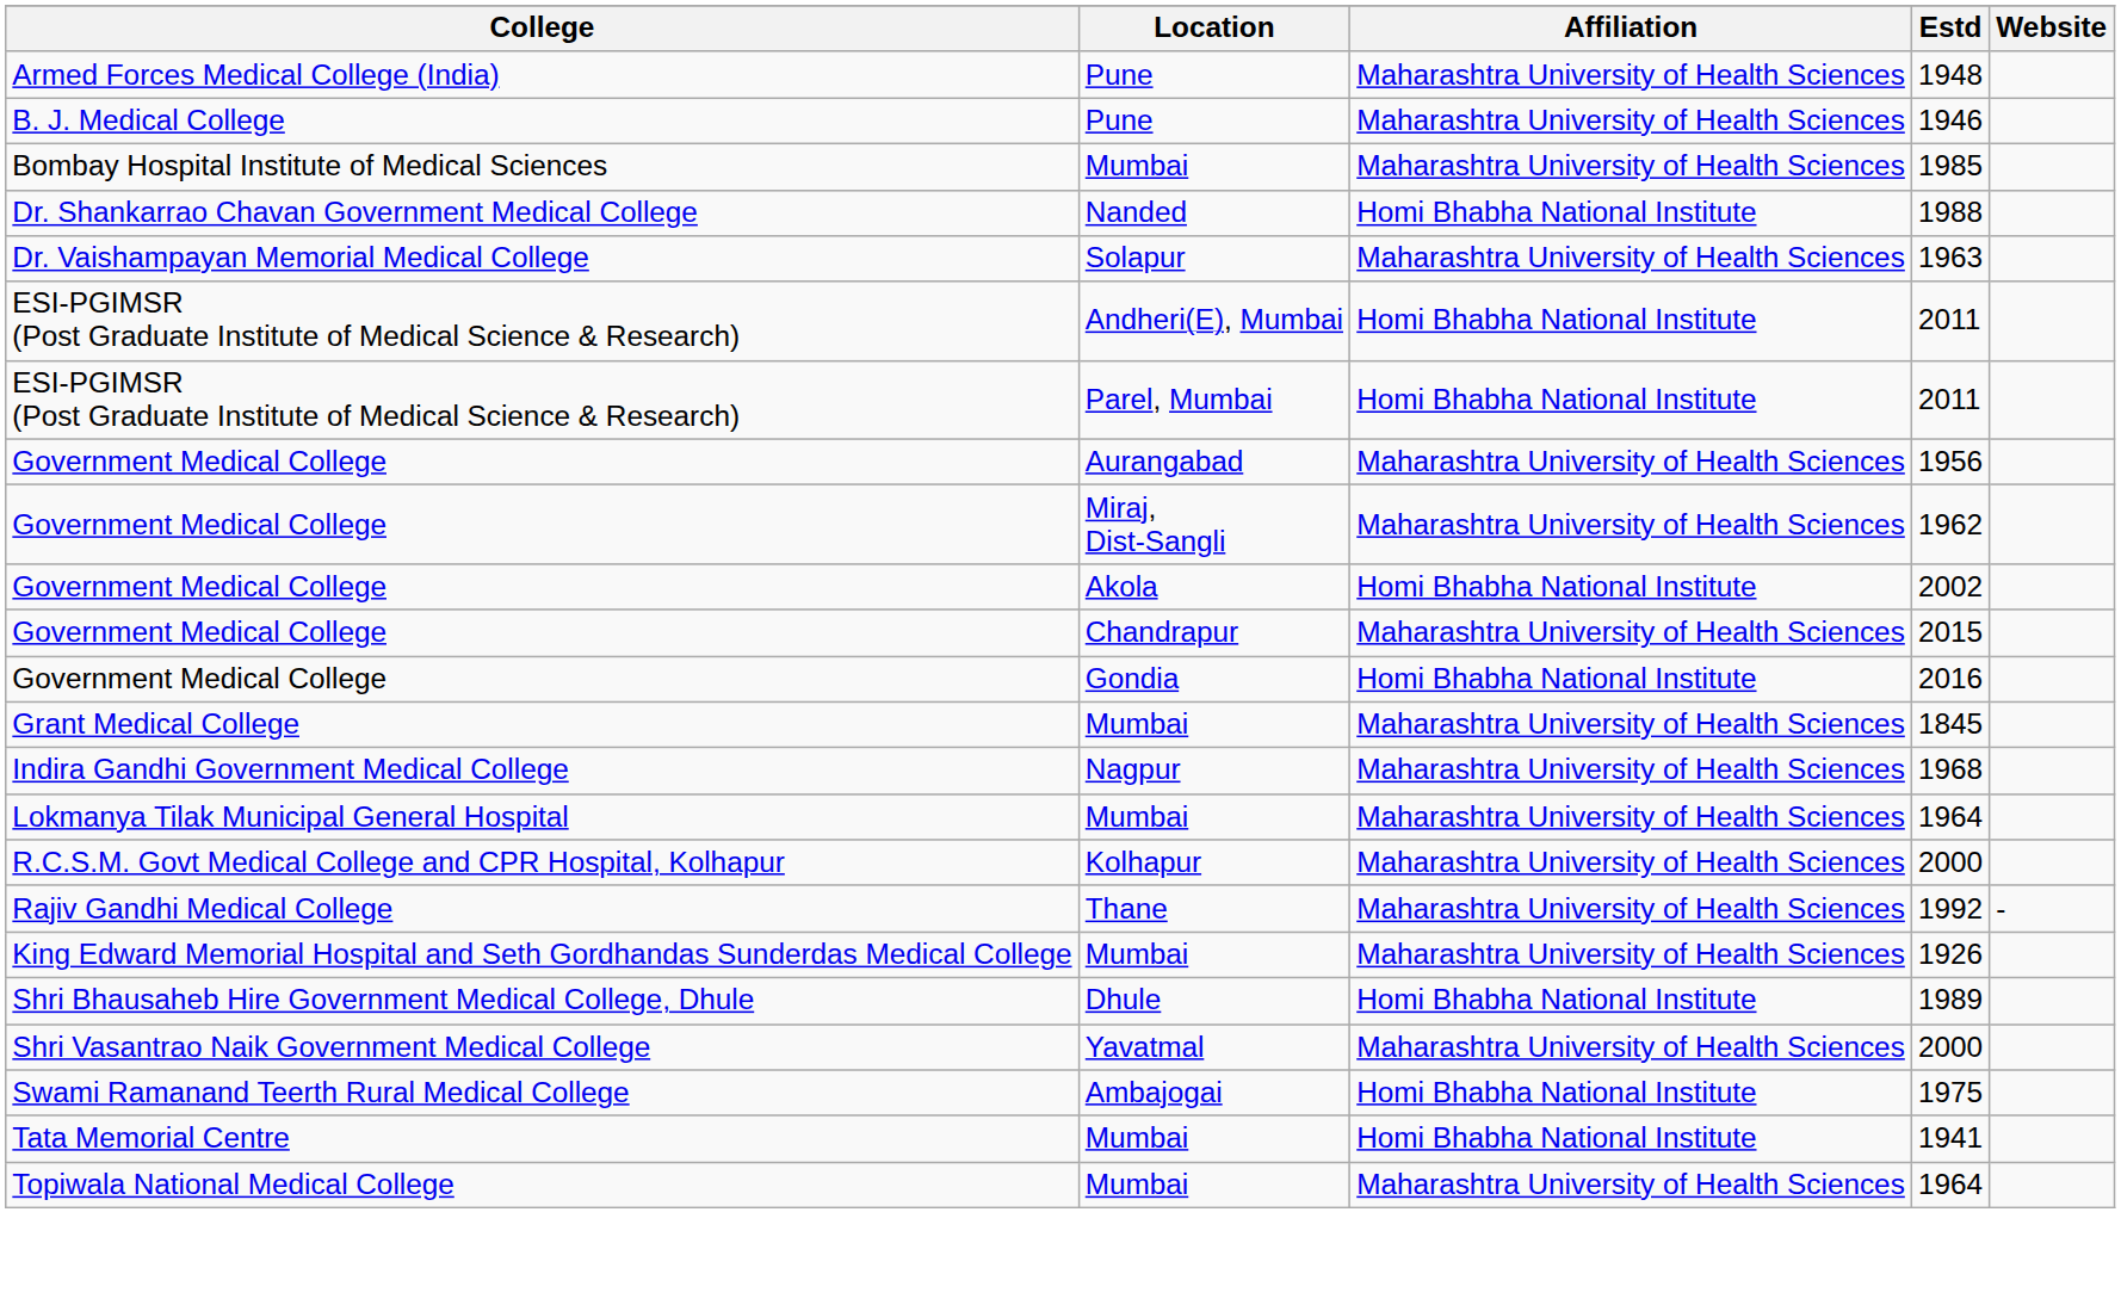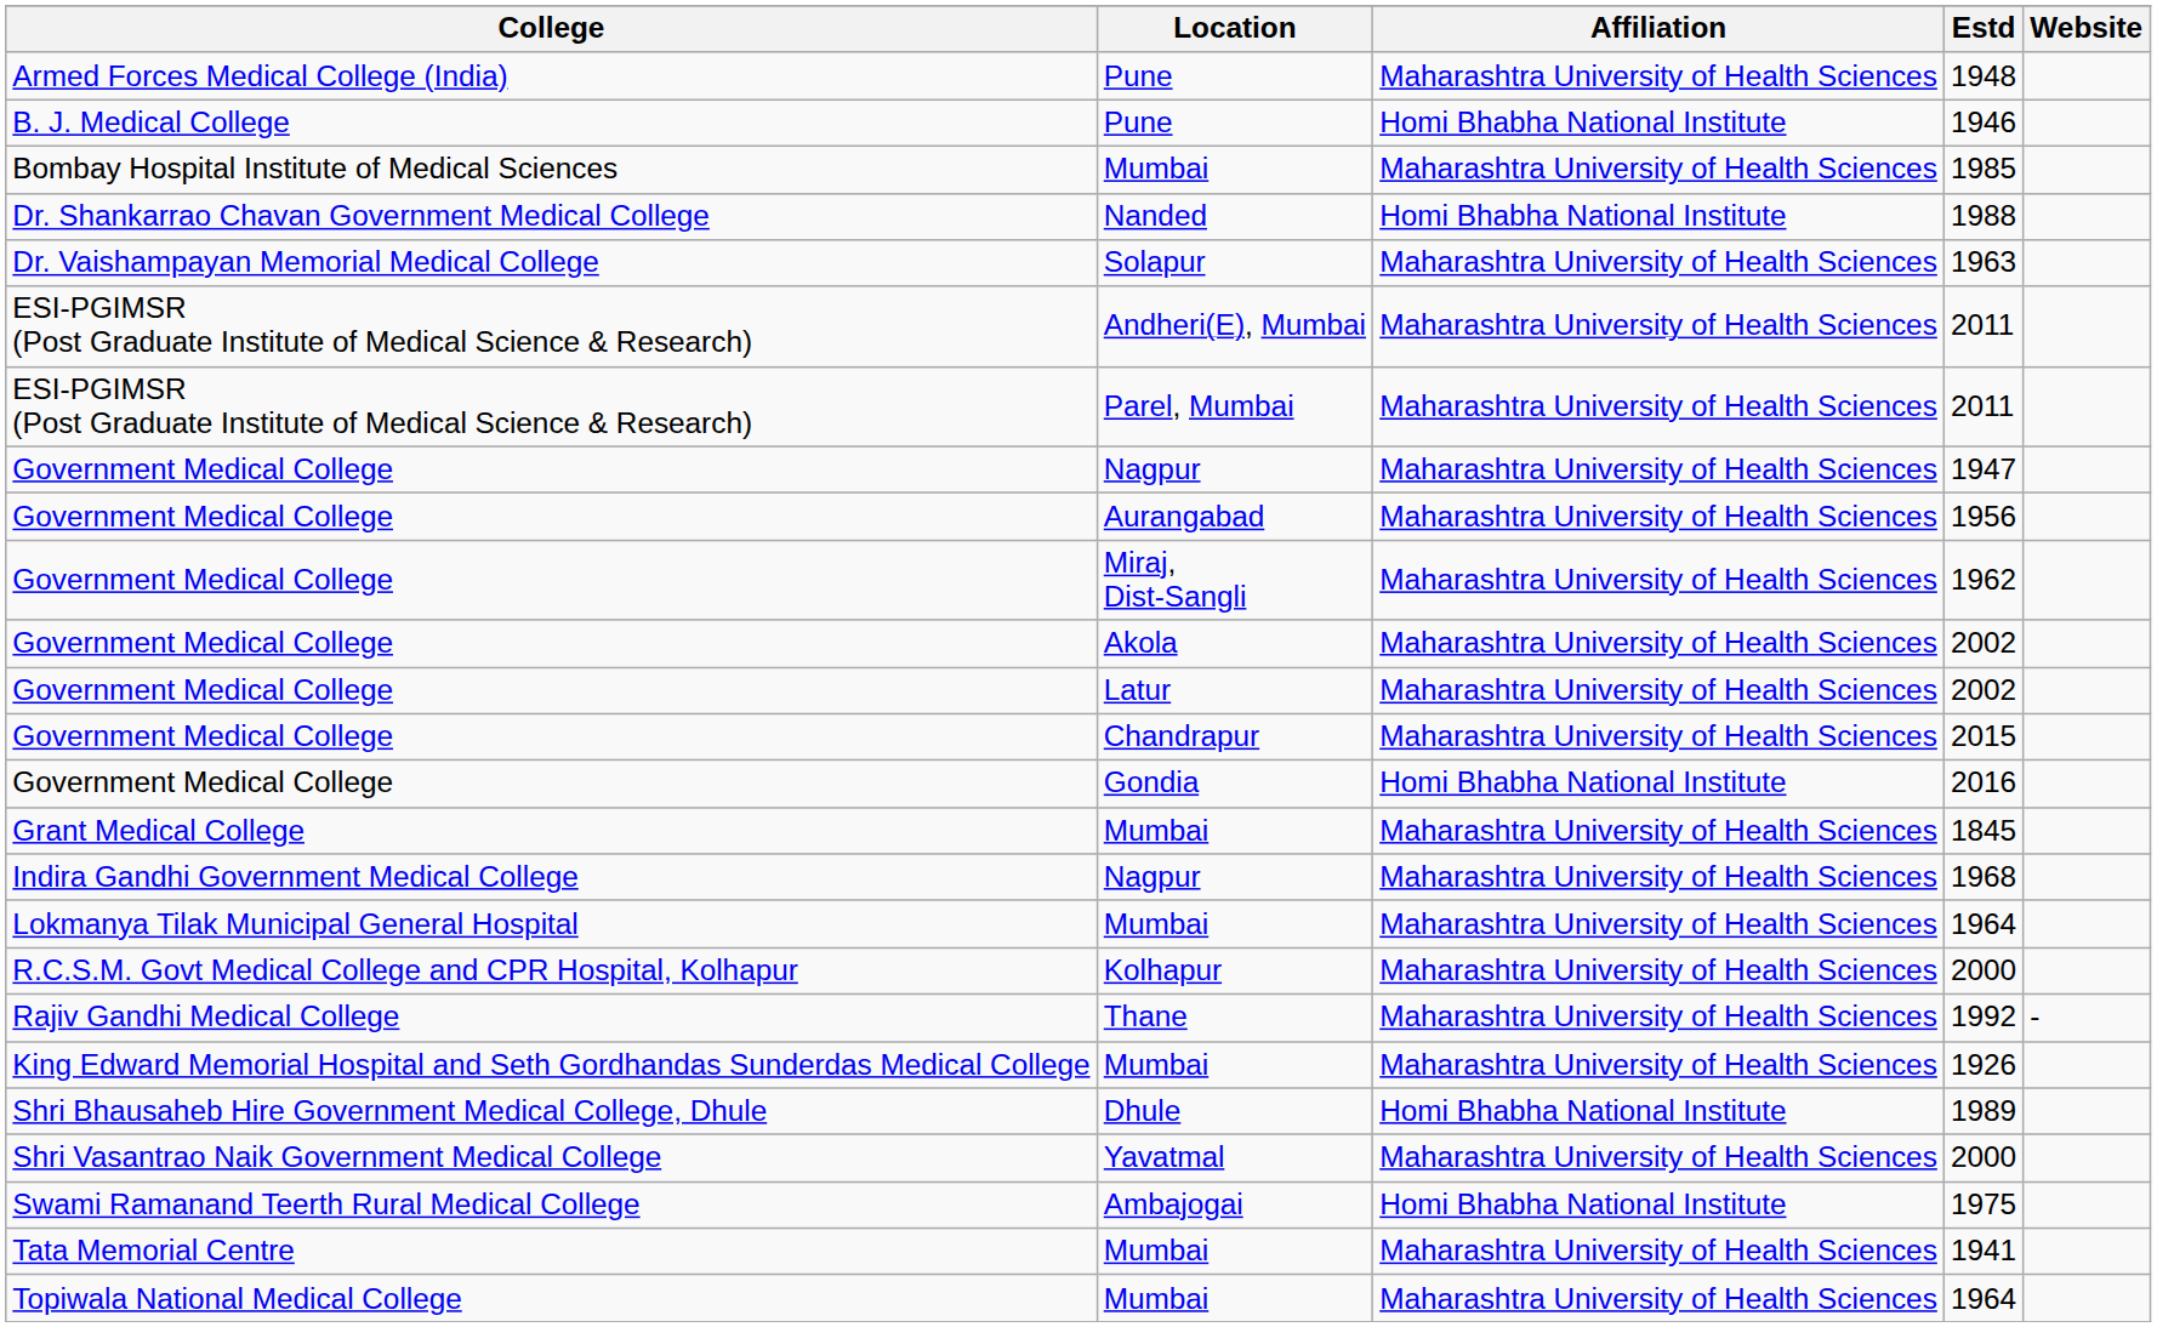1946 | Affiliation: Maharashtra University of Health Sciences -> Homi Bhabha National Institute
Andheri(E), Mumbai / 2011 | Affiliation: Homi Bhabha National Institute -> Maharashtra University of Health Sciences
Parel, Mumbai / 2011 | Affiliation: Homi Bhabha National Institute -> Maharashtra University of Health Sciences
+ row: Government Medical College | Nagpur | Maharashtra University of Health Sciences | 1947
Akola / 2002 | Affiliation: Homi Bhabha National Institute -> Maharashtra University of Health Sciences
+ row: Government Medical College | Latur | Maharashtra University of Health Sciences | 2002
1941 | Affiliation: Homi Bhabha National Institute -> Maharashtra University of Health Sciences
